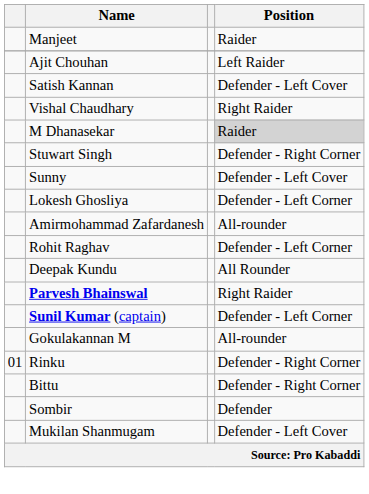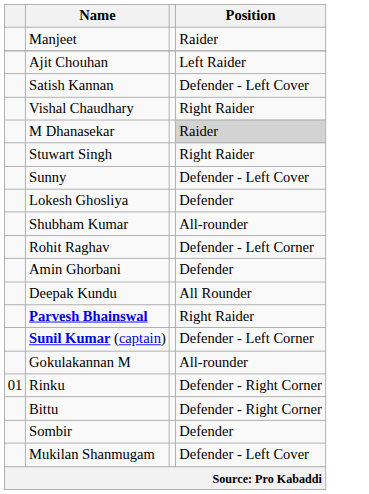Stuwart Singh | Position: Defender - Right Corner -> Right Raider
Lokesh Ghosliya | Position: Defender - Left Corner -> Defender
+ row: Shubham Kumar | All-rounder
- row: Amirmohammad Zafardanesh | All-rounder
+ row: Amin Ghorbani | Defender
